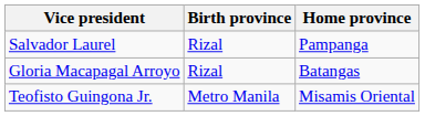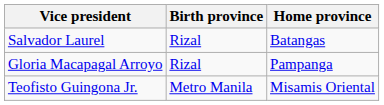Salvador Laurel | Home province: Pampanga -> Batangas
Gloria Macapagal Arroyo | Home province: Batangas -> Pampanga
